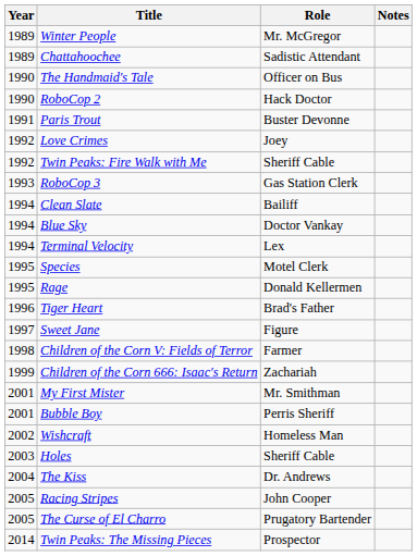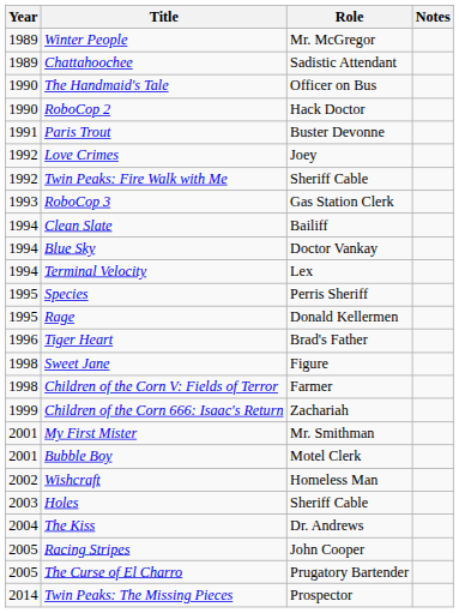Species | Role: Motel Clerk -> Perris Sheriff
Sweet Jane | Year: 1997 -> 1998
Bubble Boy | Role: Perris Sheriff -> Motel Clerk
